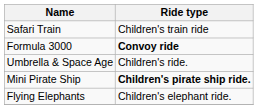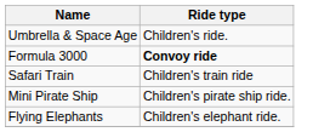rows swapped: Safari Train <-> Umbrella & Space Age
Mini Pirate Ship | Ride type: bold -> normal
